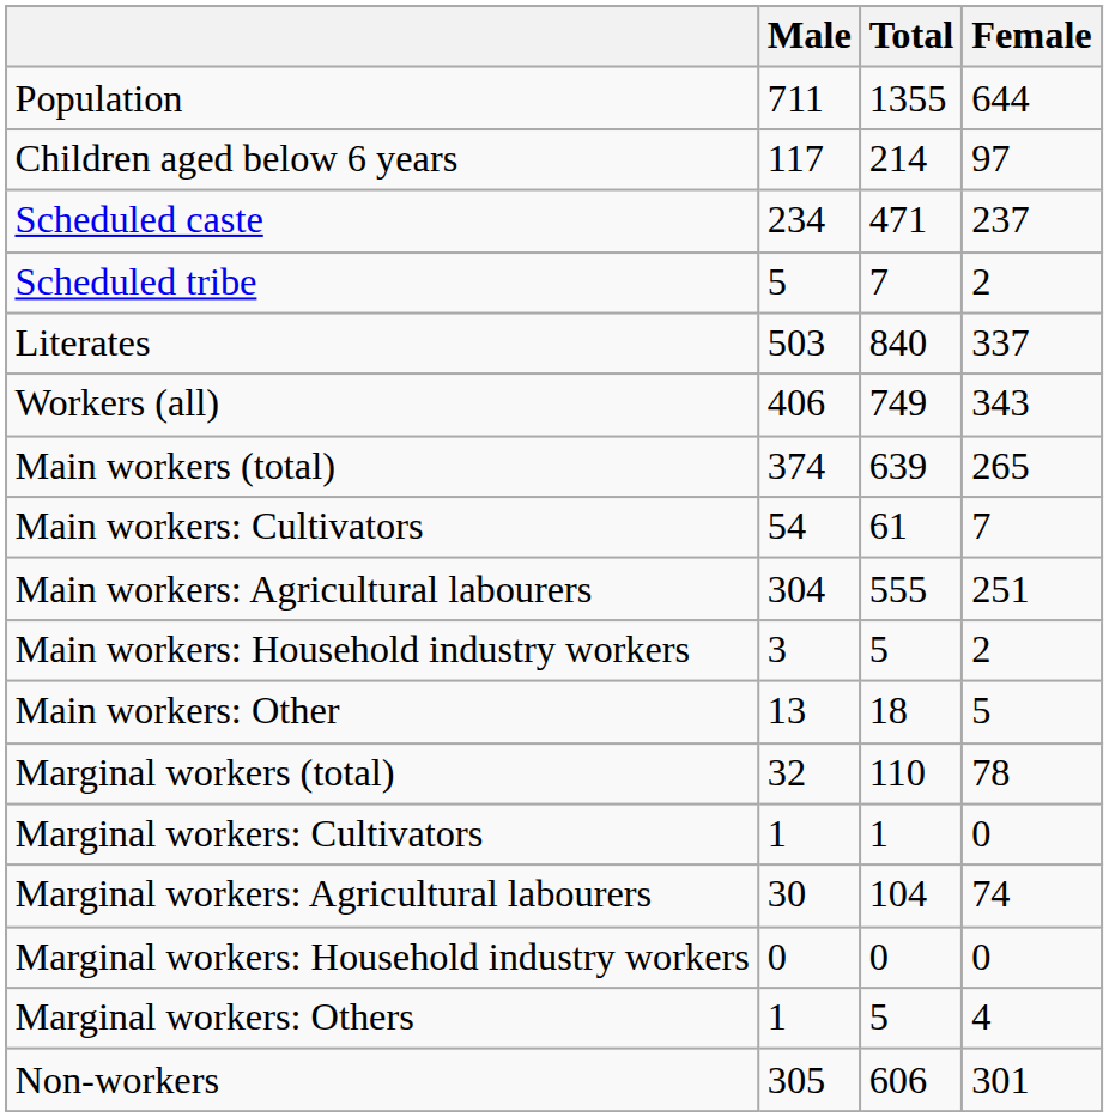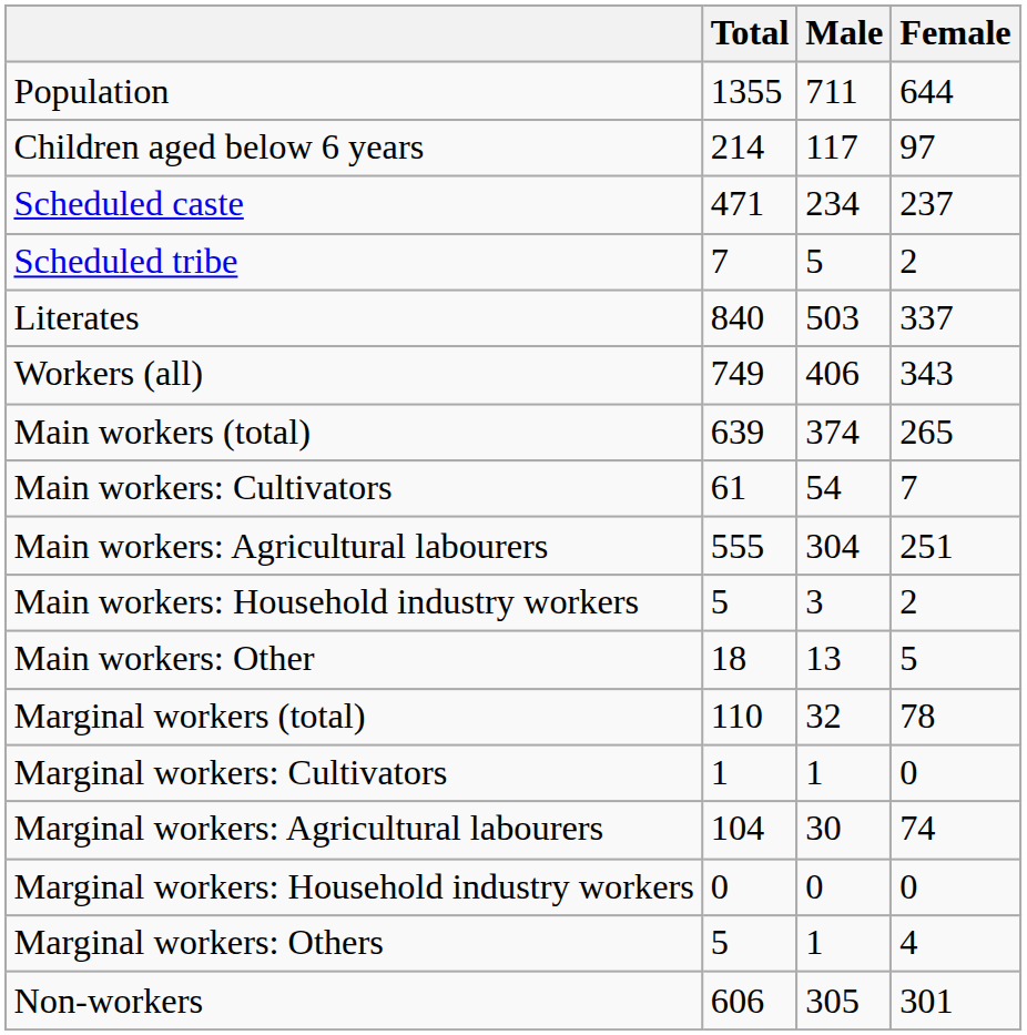columns swapped: Total <-> Male
